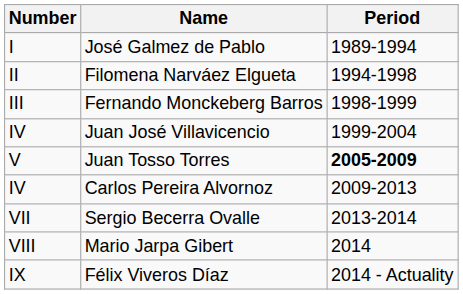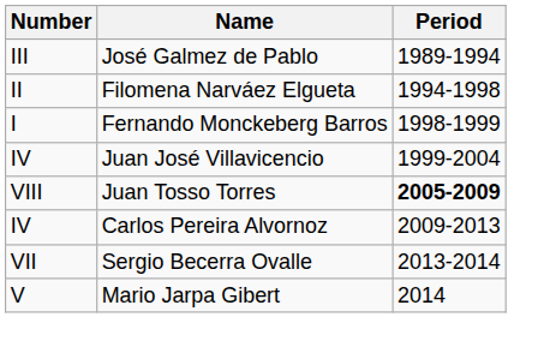José Galmez de Pablo | Number: I -> III
Fernando Monckeberg Barros | Number: III -> I
Juan Tosso Torres | Number: V -> VIII
Mario Jarpa Gibert | Number: VIII -> V
- row: IX | Félix Viveros Díaz | 2014 - Actuality
